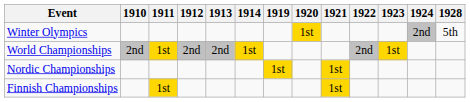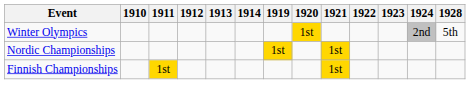- row: World Championships | 2nd | 1st | 2nd | 2nd | 1st | 2nd | 1st
